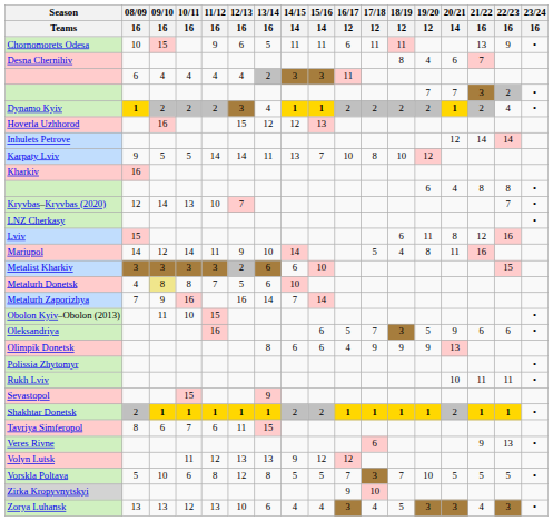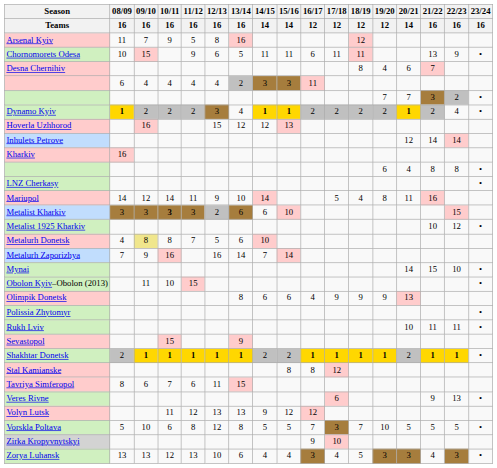+ row: Arsenal Kyiv | 11 | 7 | 9 | 5 | 8 | 16 | 12
- row: Karpaty Lviv | 9 | 5 | 5 | 14 | 14 | 11 | 13 | 7 | 10 | 8 | 10 | 12
- row: Kryvbas–Kryvbas (2020) | 12 | 14 | 13 | 10 | 7 | 7 | •
- row: Lviv | 15 | 6 | 11 | 8 | 12 | 16
Metalist Kharkiv | 10/11 / 16: normal -> bold
+ row: Metalist 1925 Kharkiv | 10 | 12 | •
+ row: Mynai | 14 | 15 | 10 | •
- row: Oleksandriya | 16 | 6 | 5 | 7 | 3 | 5 | 9 | 6 | 6 | •
+ row: Stal Kamianske | 8 | 8 | 12
